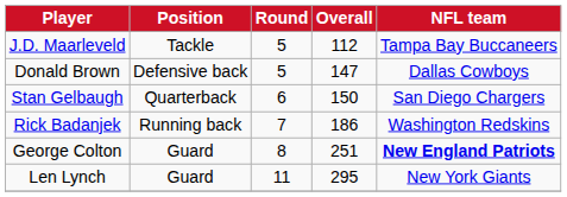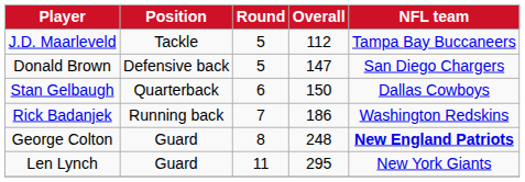Donald Brown | NFL team: Dallas Cowboys -> San Diego Chargers
Stan Gelbaugh | NFL team: San Diego Chargers -> Dallas Cowboys
George Colton | Overall: 251 -> 248
